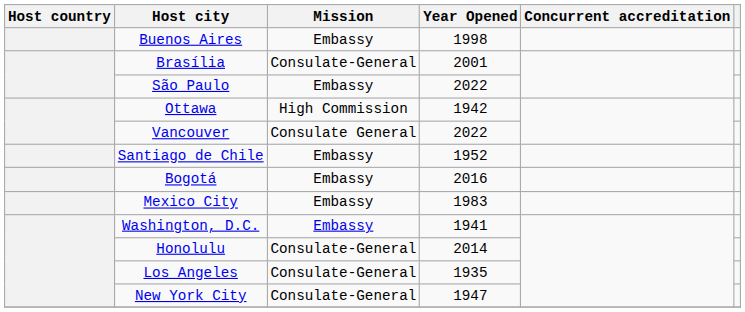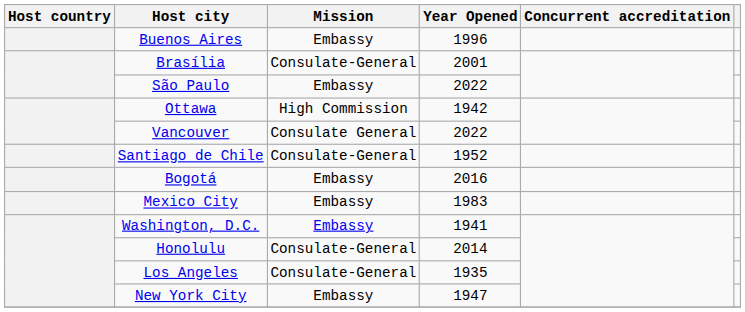Buenos Aires | Year Opened: 1998 -> 1996
Santiago de Chile | Mission: Embassy -> Consulate-General
New York City | Mission: Consulate-General -> Embassy
